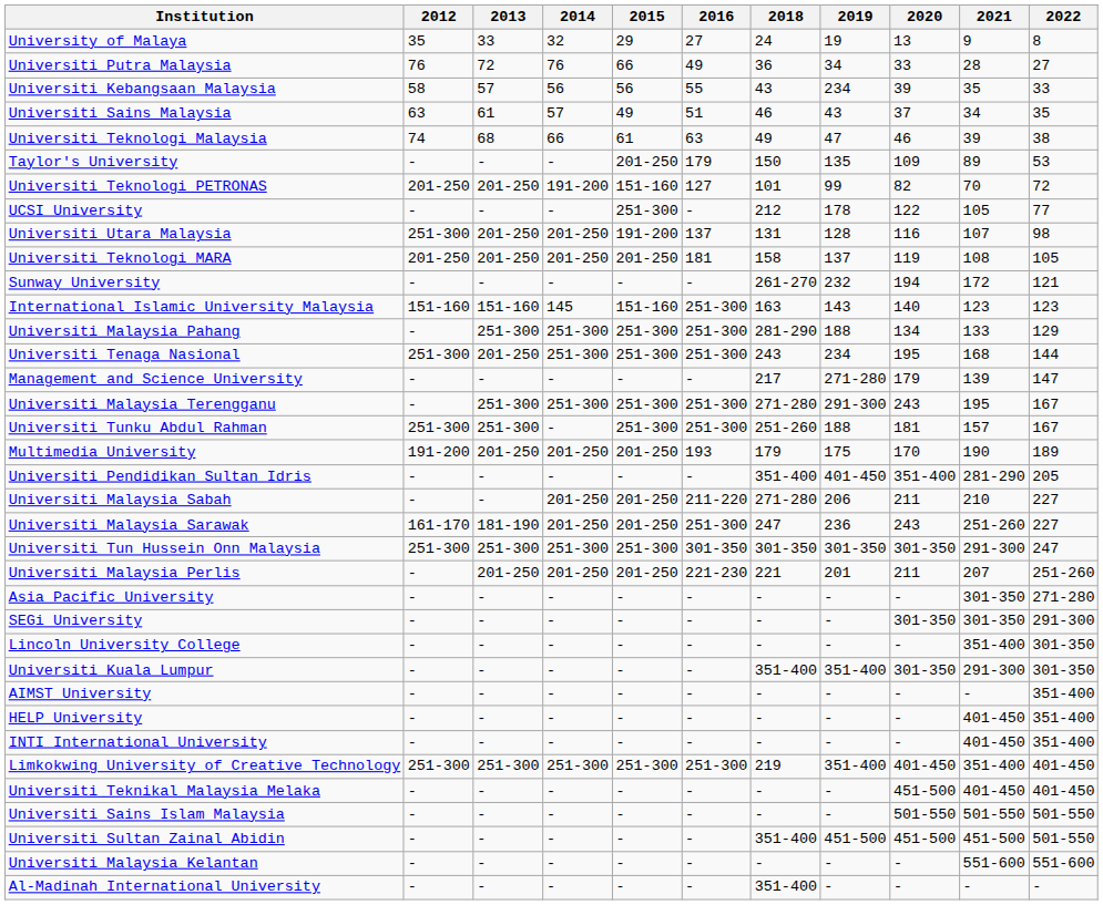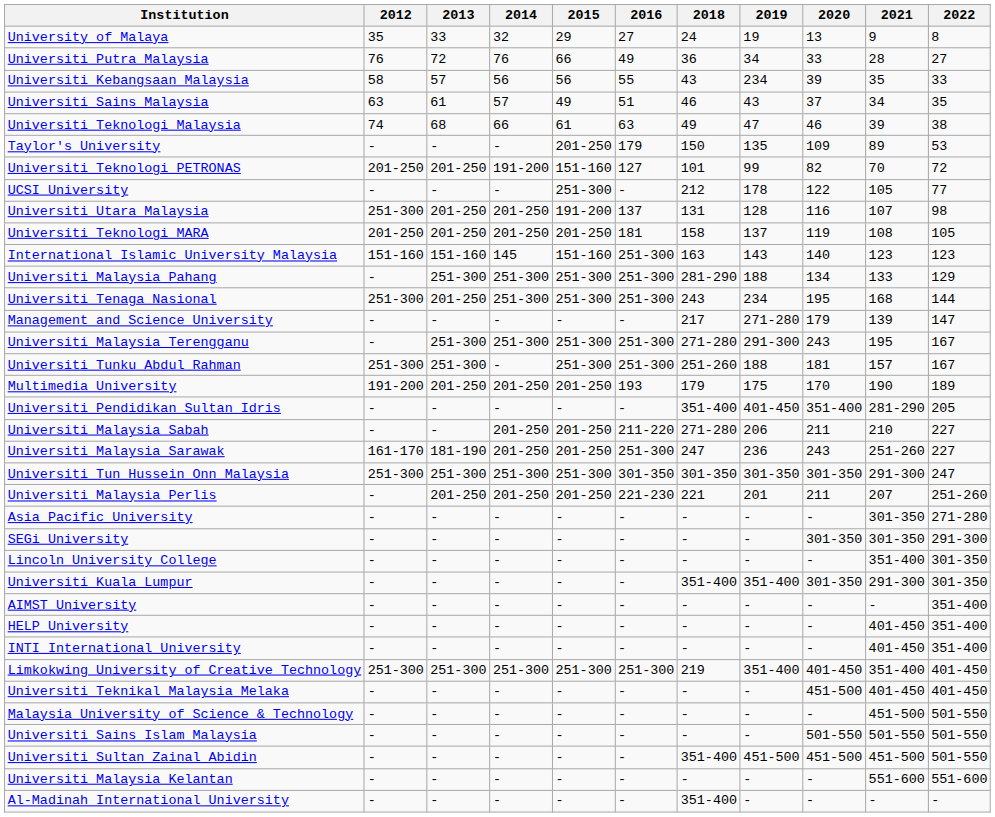- row: Sunway University | - | - | - | - | - | 261-270 | 232 | 194 | 172 | 121
+ row: Malaysia University of Science & Technology | - | - | - | - | - | - | - | - | 451-500 | 501-550
